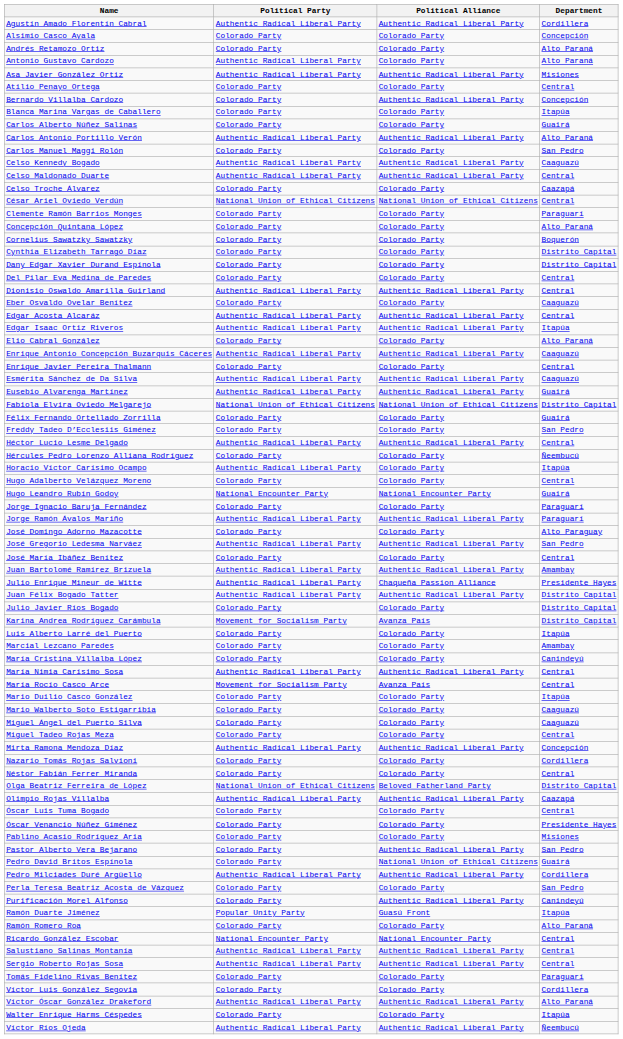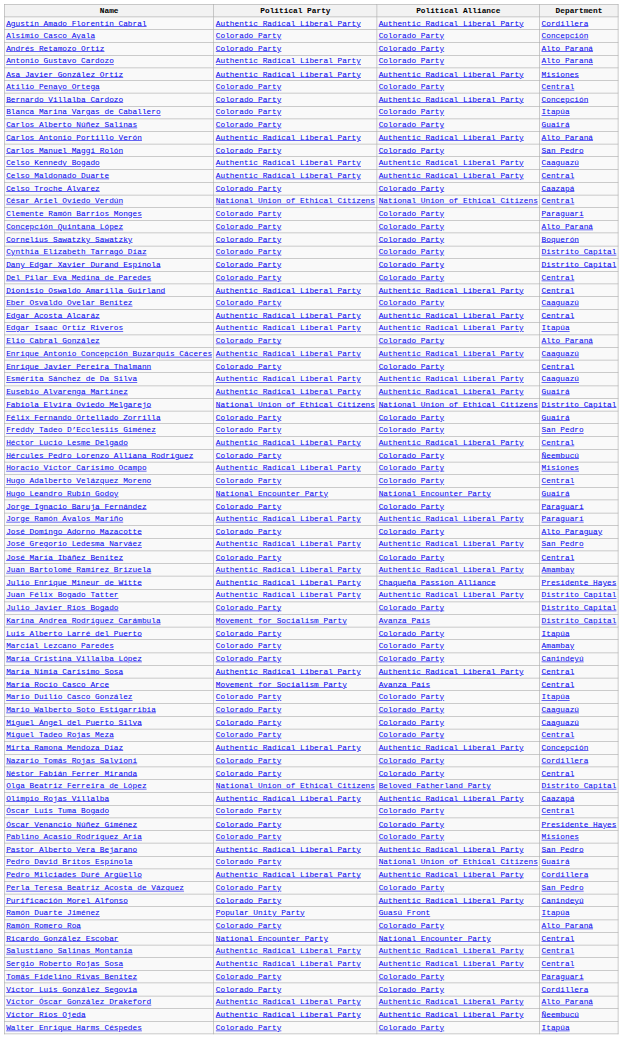Horacio Víctor Carísimo Ocampo | Department: Itapúa -> Misiones
Pastor Alberto Vera Bejarano | Political Party: Colorado Party -> Authentic Radical Liberal Party
rows swapped: Víctor Ríos Ojeda <-> Walter Enrique Harms Céspedes
